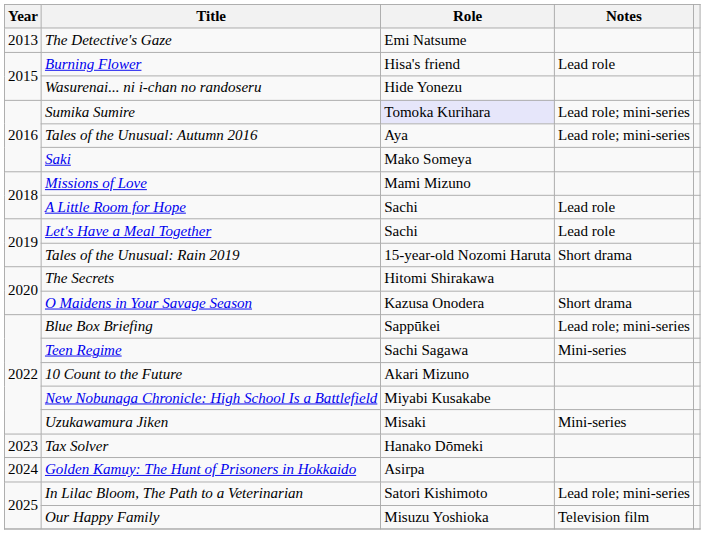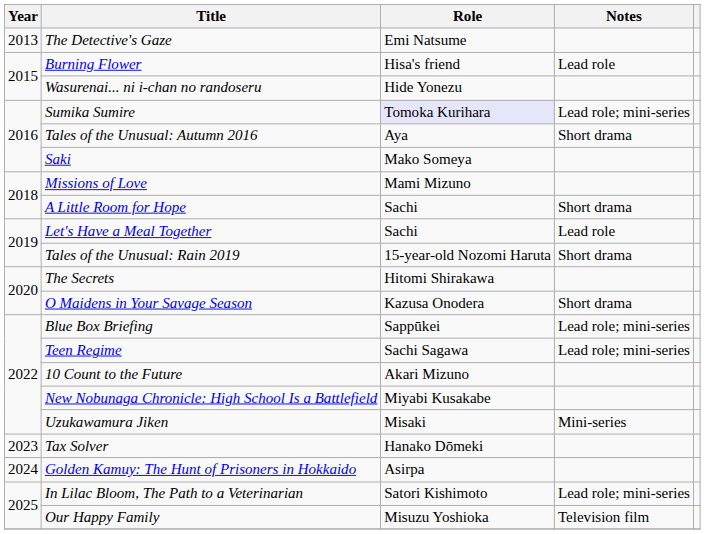Tales of the Unusual: Autumn 2016 | Notes: Lead role; mini-series -> Short drama
A Little Room for Hope | Notes: Lead role -> Short drama
Teen Regime | Notes: Mini-series -> Lead role; mini-series
